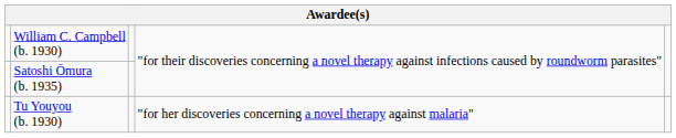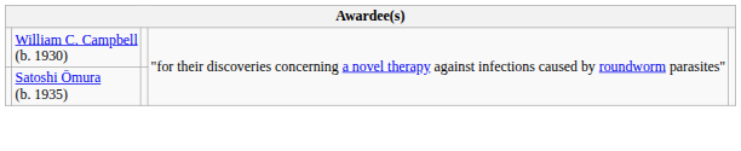- row: Tu Youyou (b. 1930) | "for her discoveries concerning a novel therapy against malaria"
